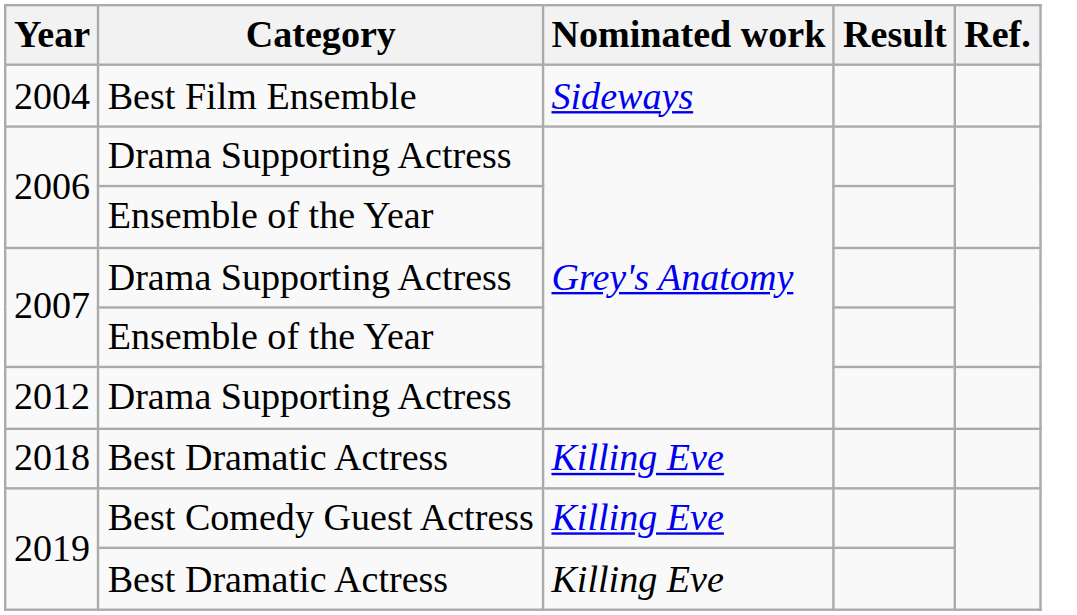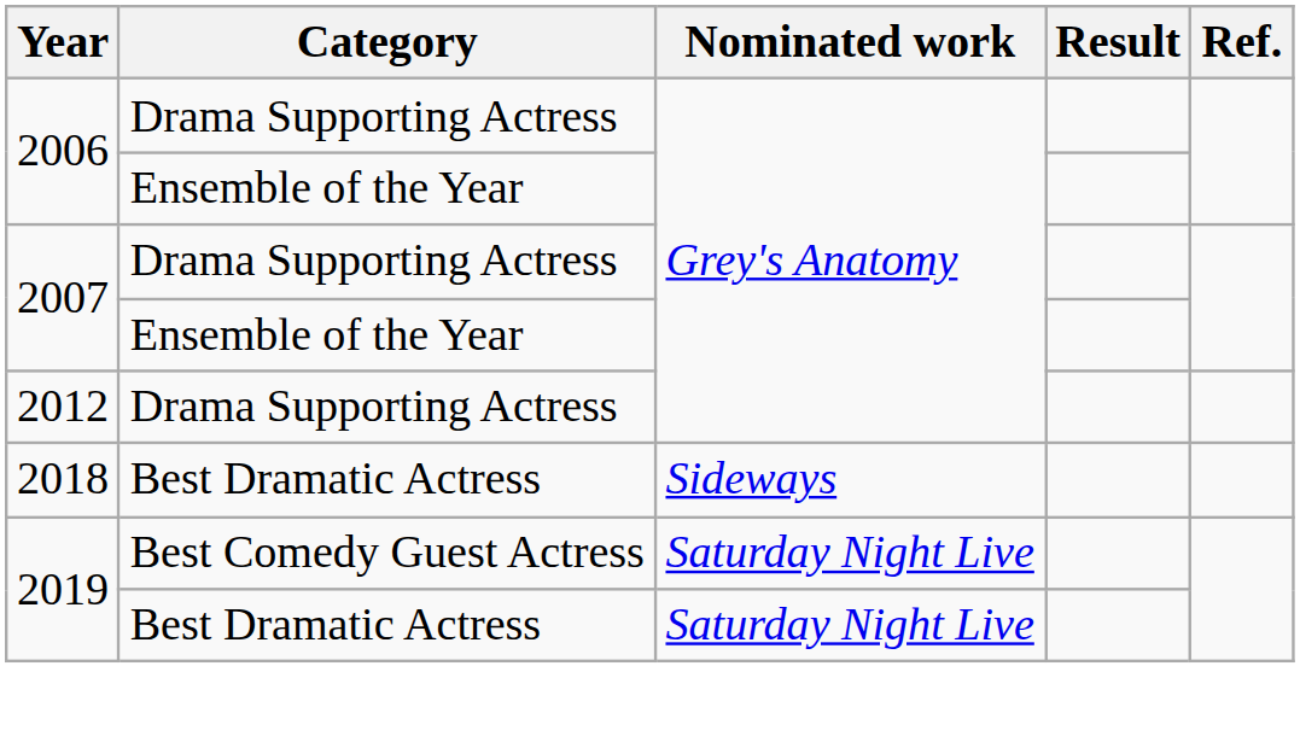- row: 2004 | Best Film Ensemble | Sideways
2018 | Nominated work: Killing Eve -> Sideways
2019 / Best Comedy Guest Actress | Nominated work: Killing Eve -> Saturday Night Live
2019 / Best Dramatic Actress | Nominated work: Killing Eve -> Saturday Night Live
